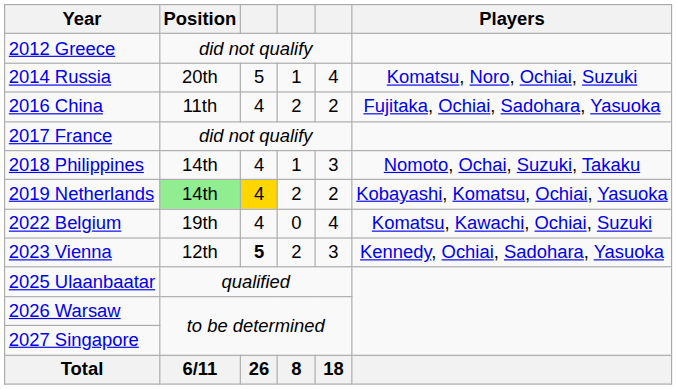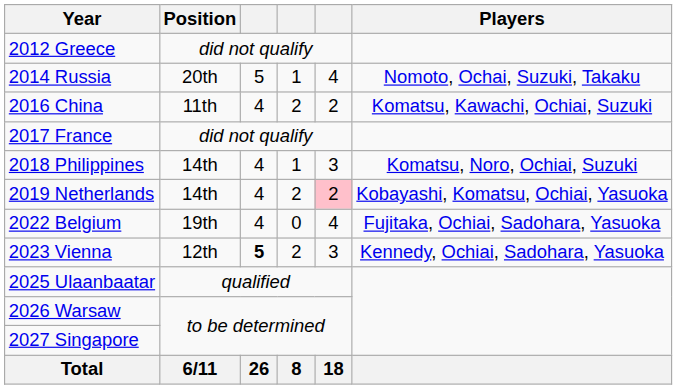2014 Russia | Players: Komatsu, Noro, Ochiai, Suzuki -> Nomoto, Ochai, Suzuki, Takaku
2016 China | Players: Fujitaka, Ochiai, Sadohara, Yasuoka -> Komatsu, Kawachi, Ochiai, Suzuki
2018 Philippines | Players: Nomoto, Ochai, Suzuki, Takaku -> Komatsu, Noro, Ochiai, Suzuki
2019 Netherlands | Position: lightgreen background -> no background
2019 Netherlands | column 3: gold background -> no background
2019 Netherlands | column 5: no background -> pink background
2022 Belgium | Players: Komatsu, Kawachi, Ochiai, Suzuki -> Fujitaka, Ochiai, Sadohara, Yasuoka
